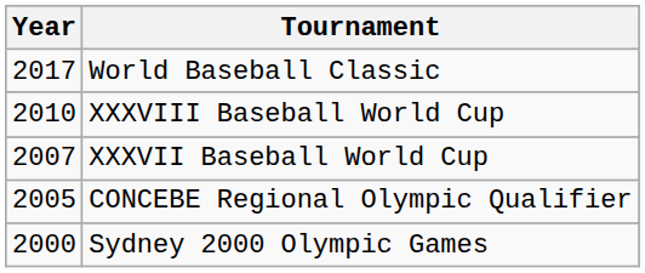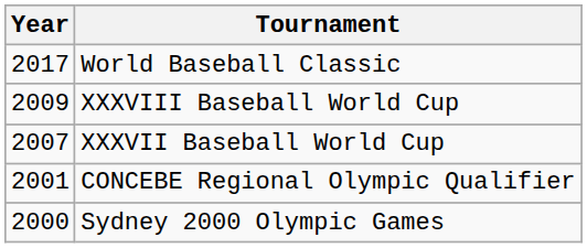XXXVIII Baseball World Cup | Year: 2010 -> 2009
CONCEBE Regional Olympic Qualifier | Year: 2005 -> 2001
